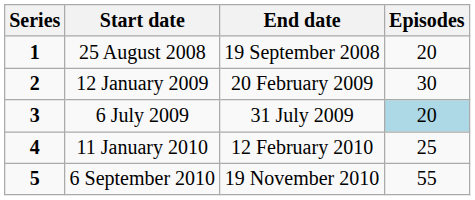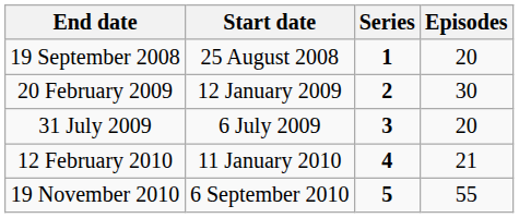columns swapped: Series <-> End date
6 July 2009 | Episodes: lightblue background -> no background
11 January 2010 | Episodes: 25 -> 21
